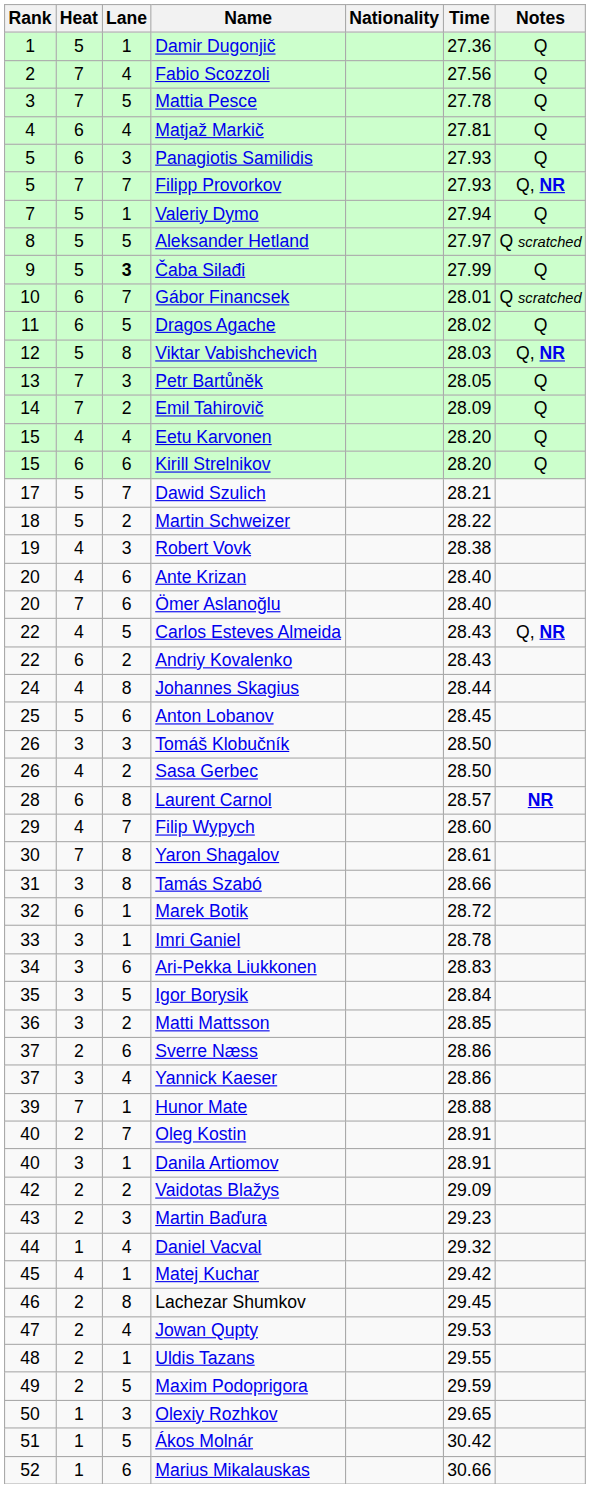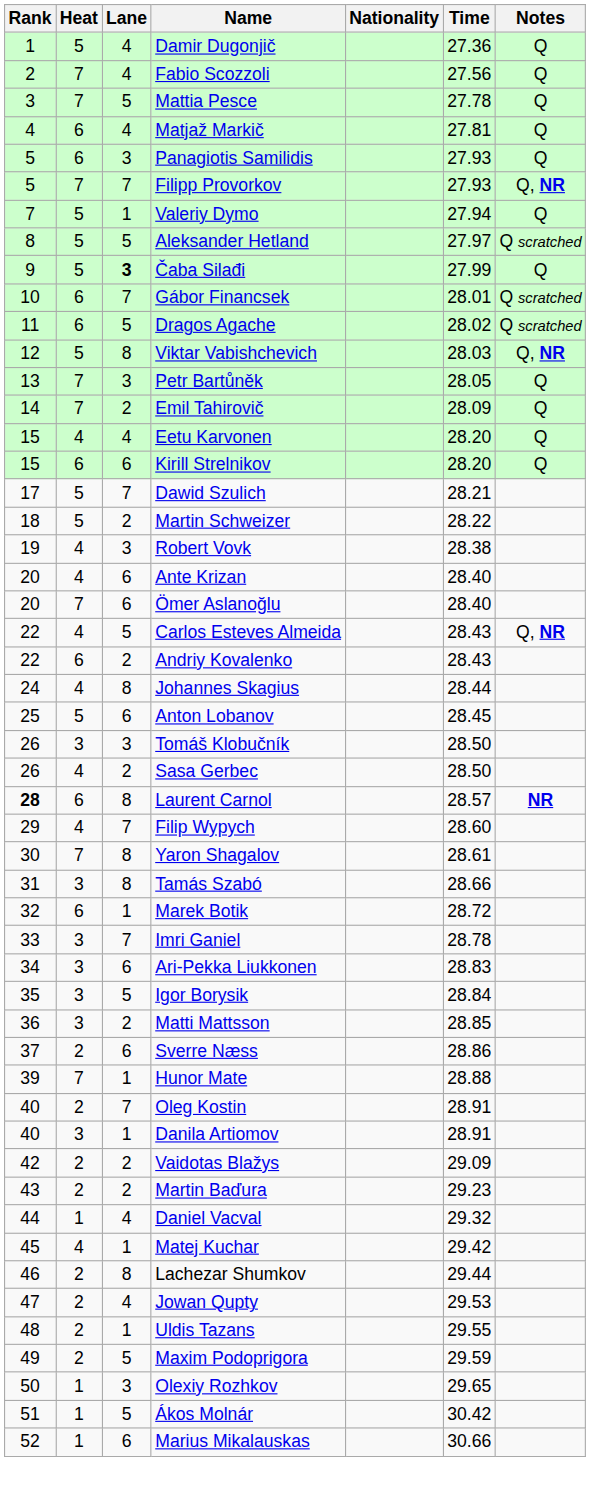Damir Dugonjič | Lane: 1 -> 4
Dragos Agache | Notes: Q -> Q scratched
Laurent Carnol | Rank: normal -> bold
Imri Ganiel | Lane: 1 -> 7
- row: 37 | 3 | 4 | Yannick Kaeser | 28.86
Martin Baďura | Lane: 3 -> 2
Lachezar Shumkov | Time: 29.45 -> 29.44
